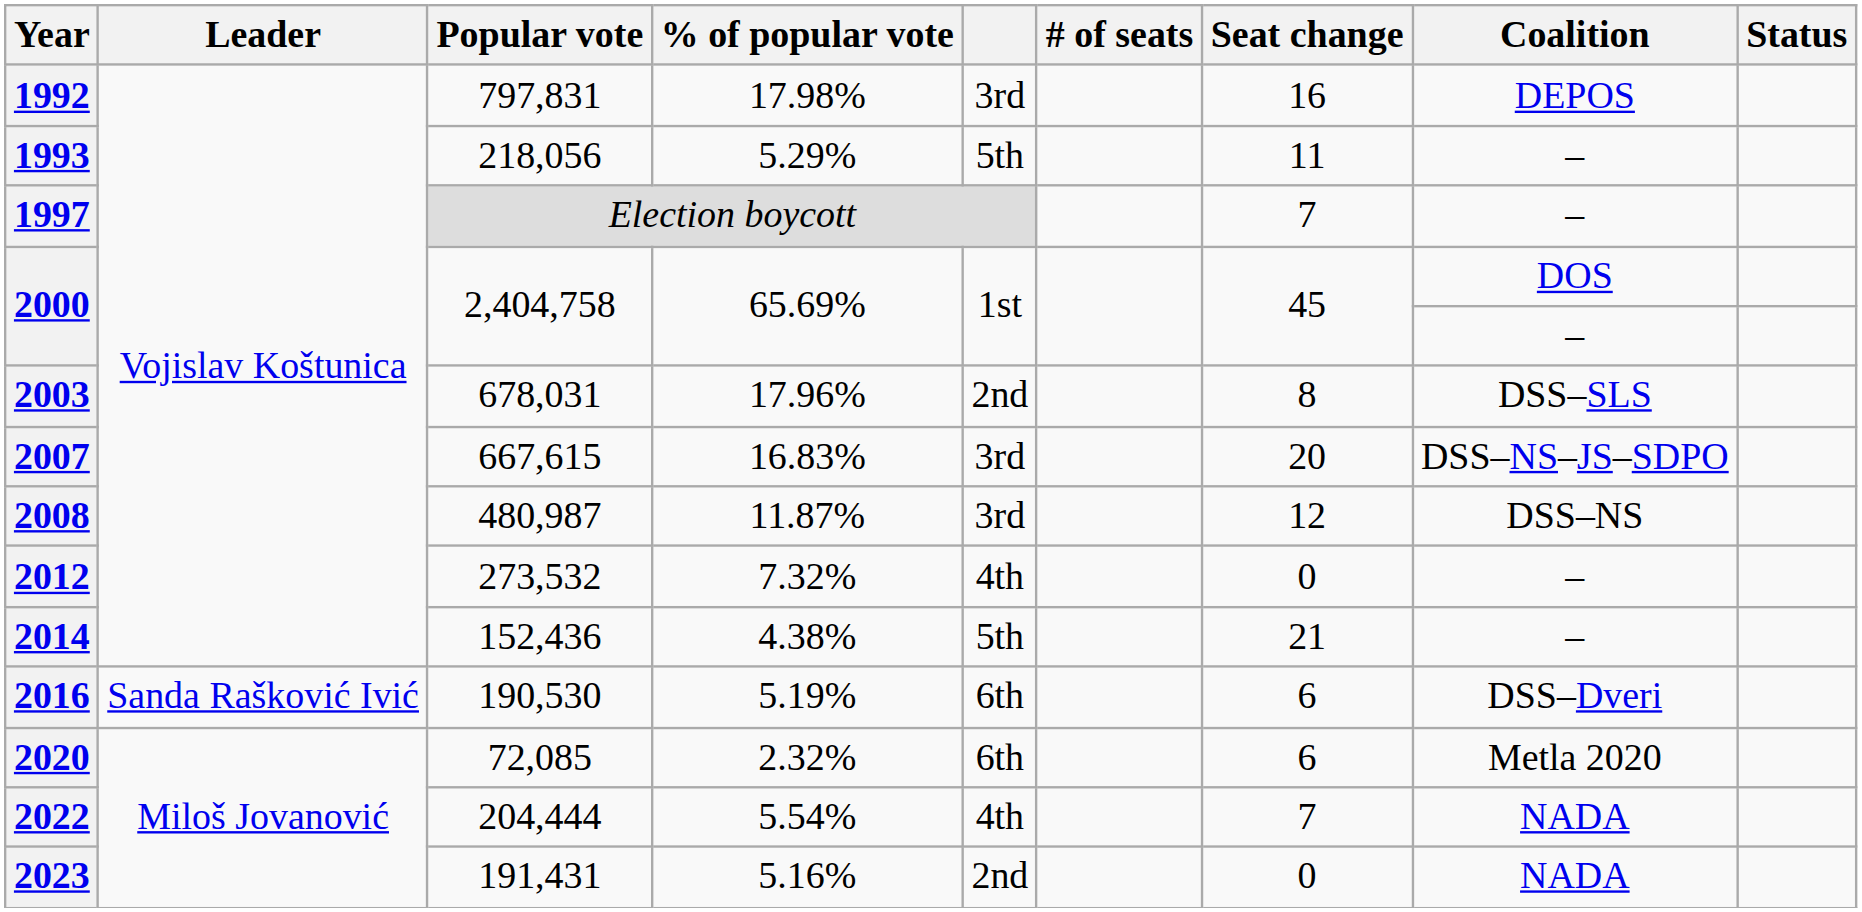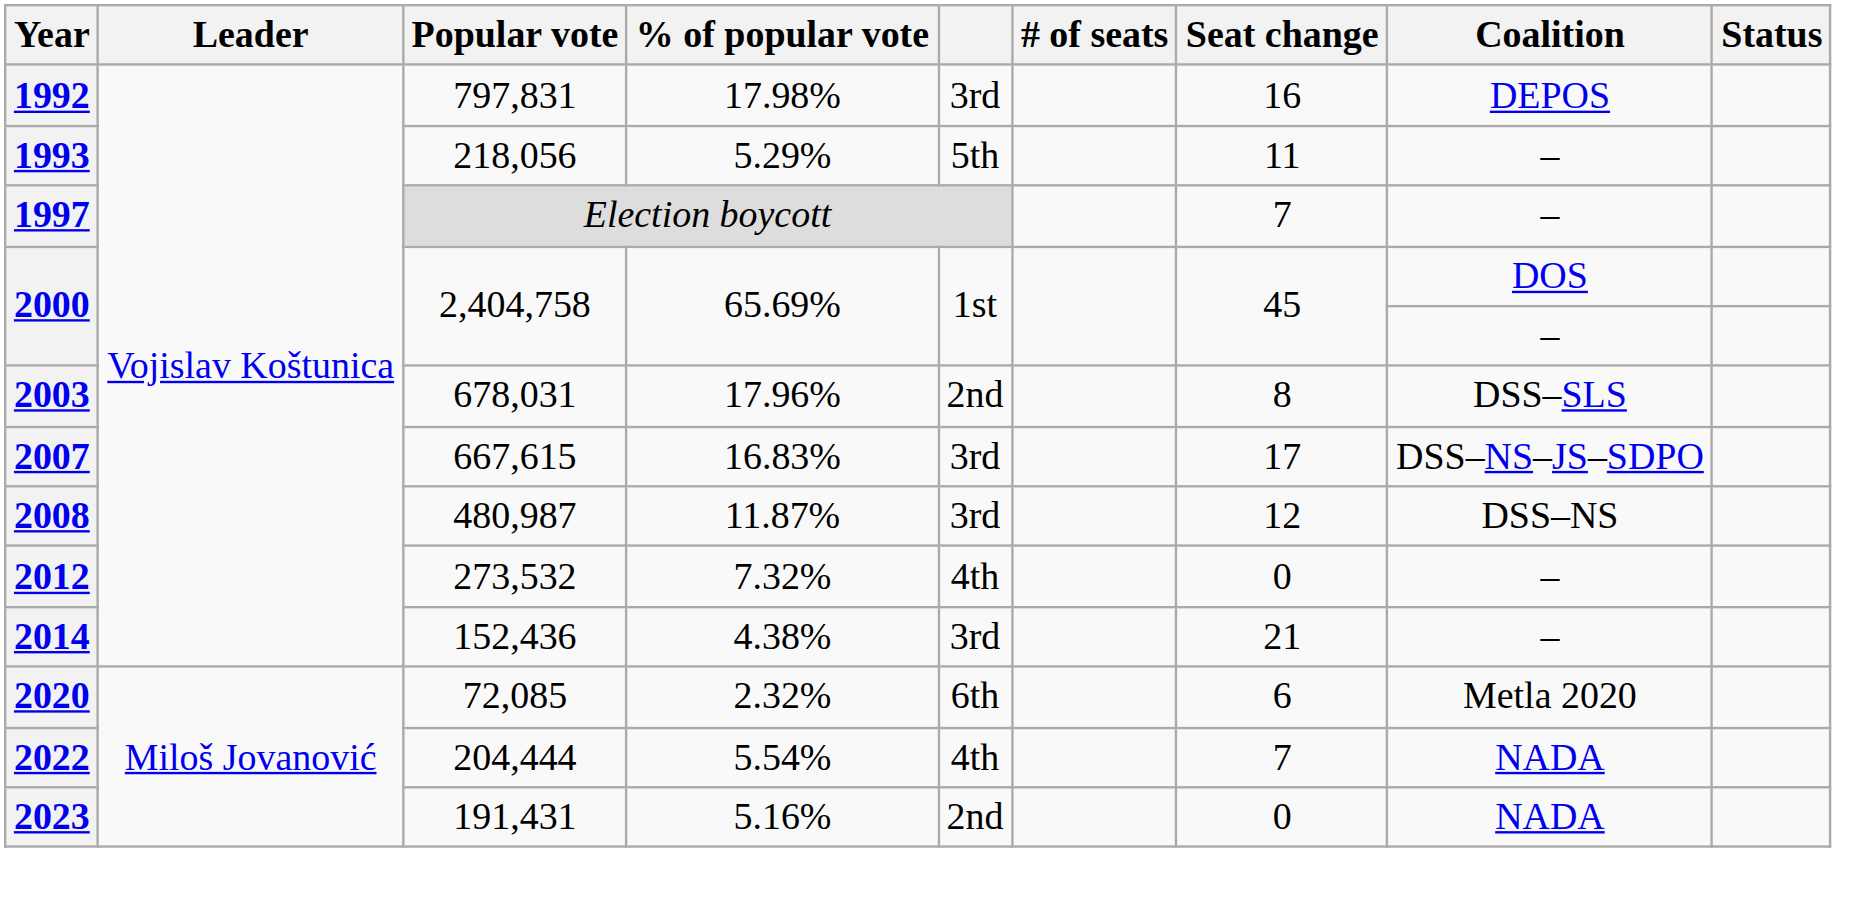2007 | Seat change: 20 -> 17
2014 | column 5: 5th -> 3rd
- row: 2016 | Sanda Rašković Ivić | 190,530 | 5.19% | 6th | 6 | DSS–Dveri
